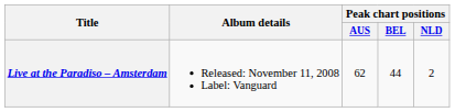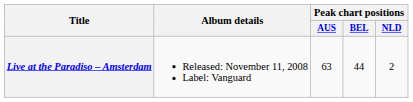Live at the Paradiso – Amsterdam | Peak chart positions / AUS: 62 -> 63
